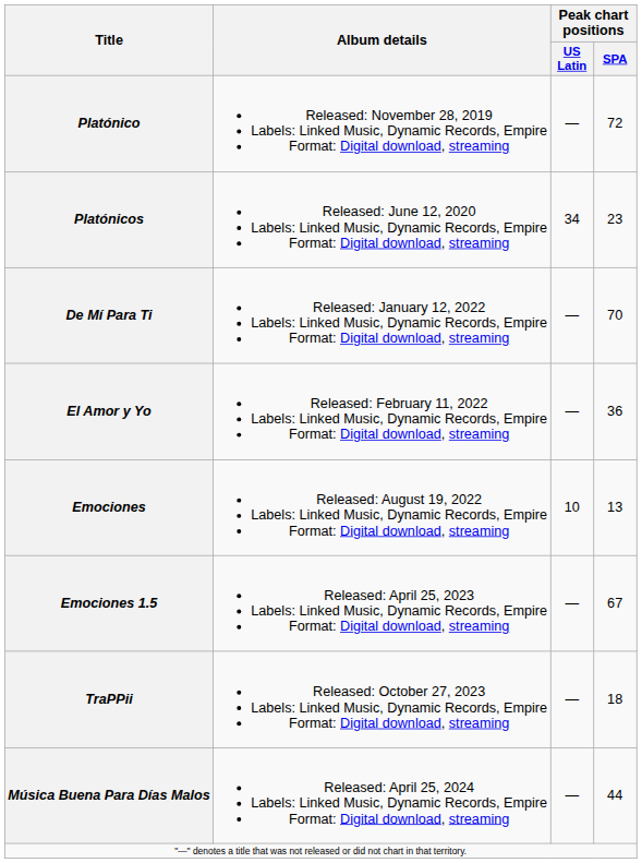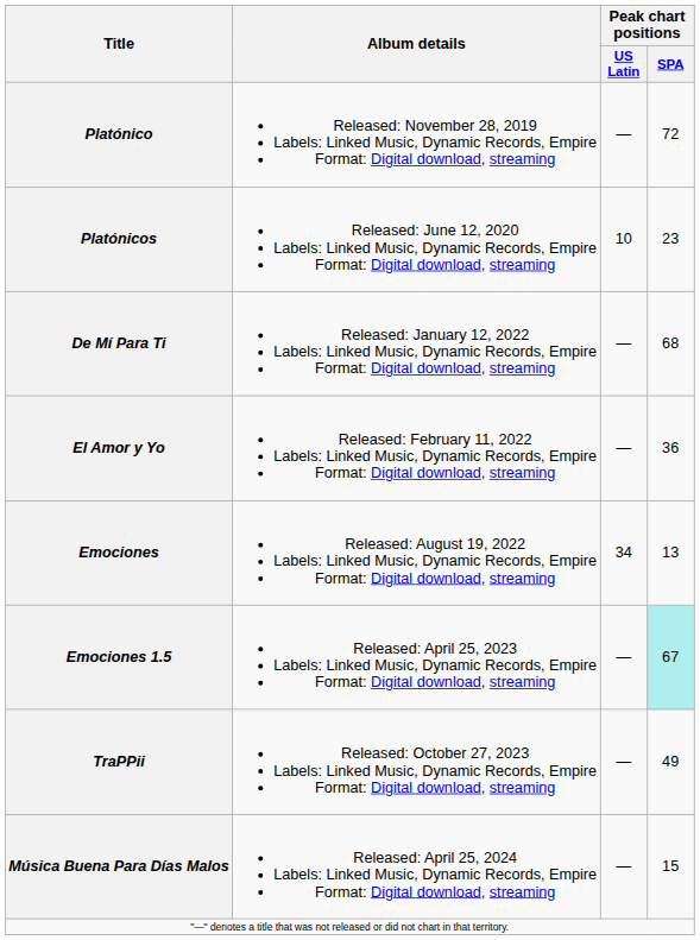Platónicos | Peak chart positions / US Latin: 34 -> 10
De Mí Para Ti | Peak chart positions / SPA: 70 -> 68
Emociones | Peak chart positions / US Latin: 10 -> 34
Emociones 1.5 | Peak chart positions / SPA: no background -> paleturquoise background
TraPPii | Peak chart positions / SPA: 18 -> 49
Música Buena Para Días Malos | Peak chart positions / SPA: 44 -> 15
